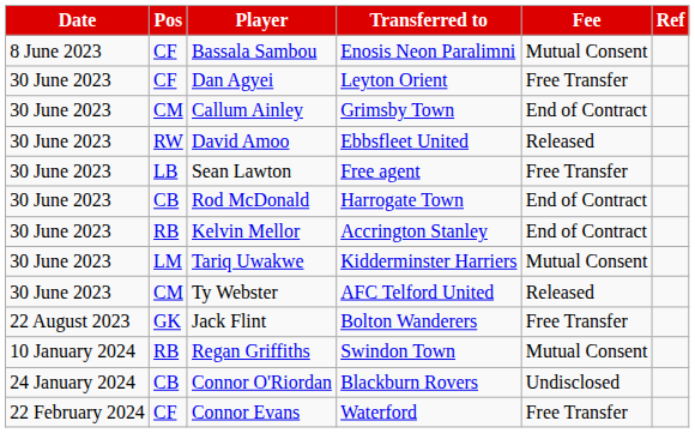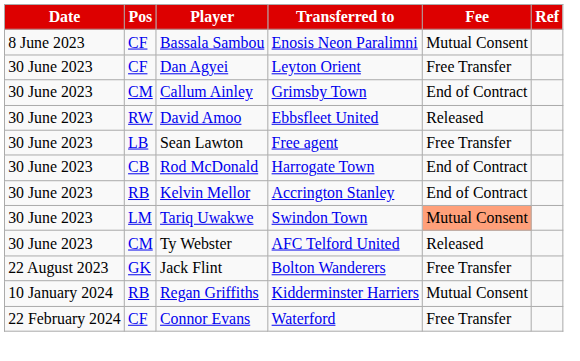Tariq Uwakwe | Transferred to: Kidderminster Harriers -> Swindon Town
Tariq Uwakwe | Fee: no background -> lightsalmon background
Regan Griffiths | Transferred to: Swindon Town -> Kidderminster Harriers
- row: 24 January 2024 | CB | Connor O'Riordan | Blackburn Rovers | Undisclosed
